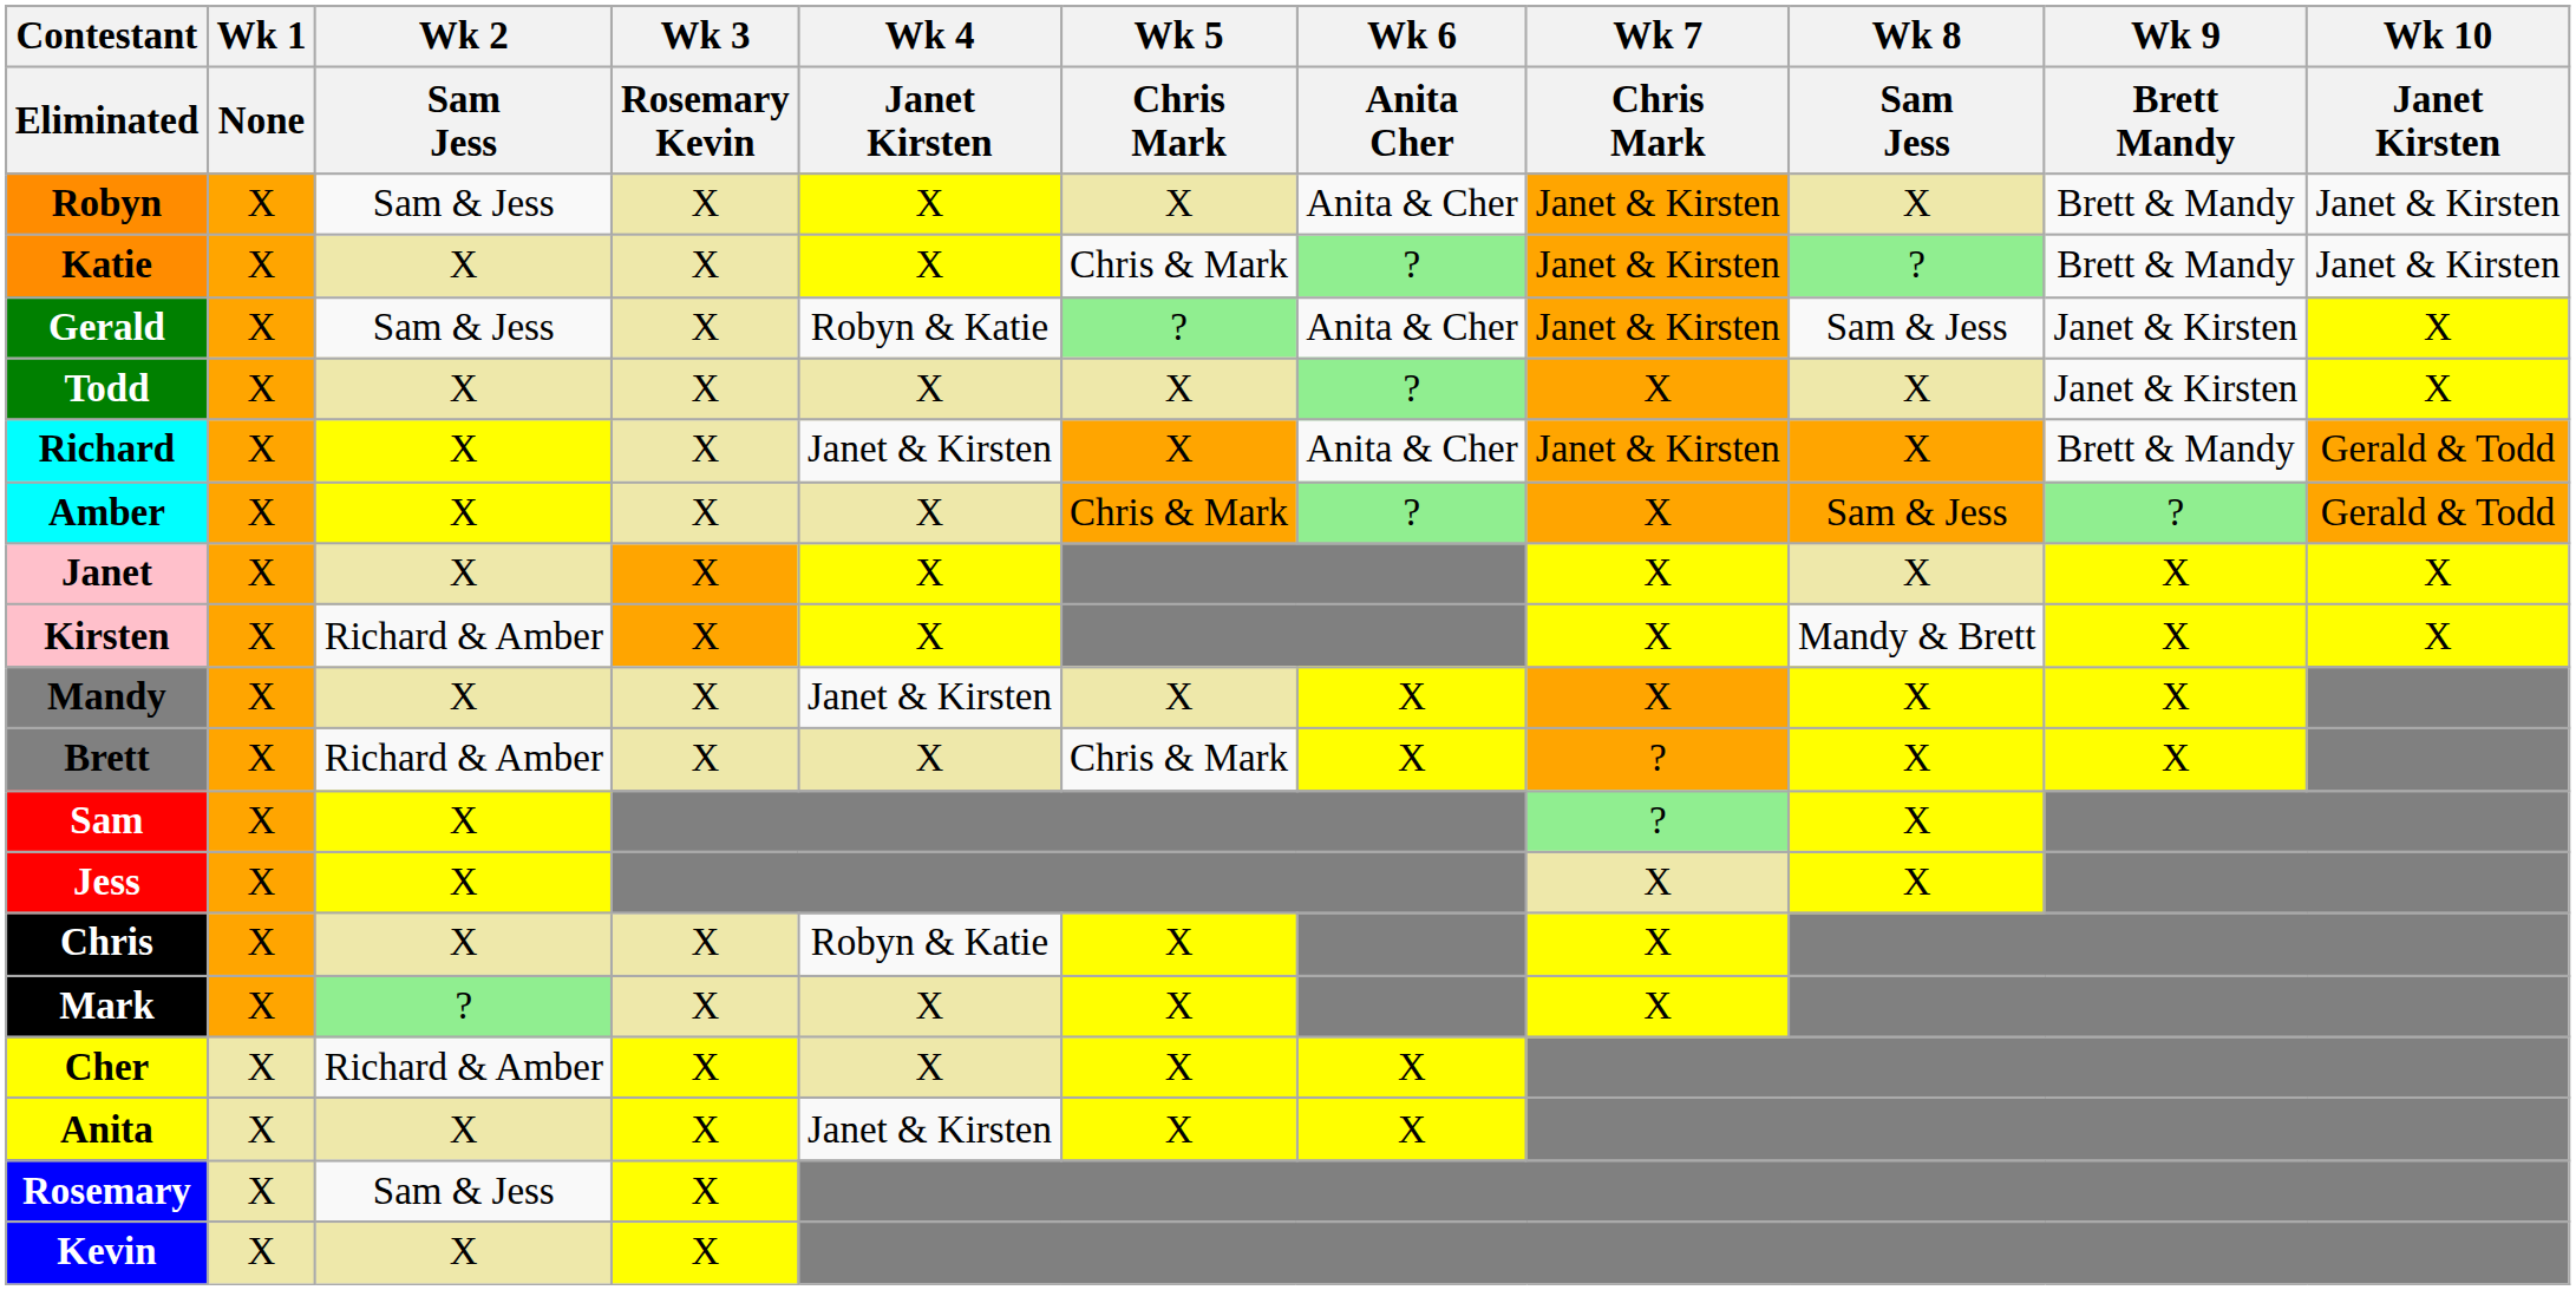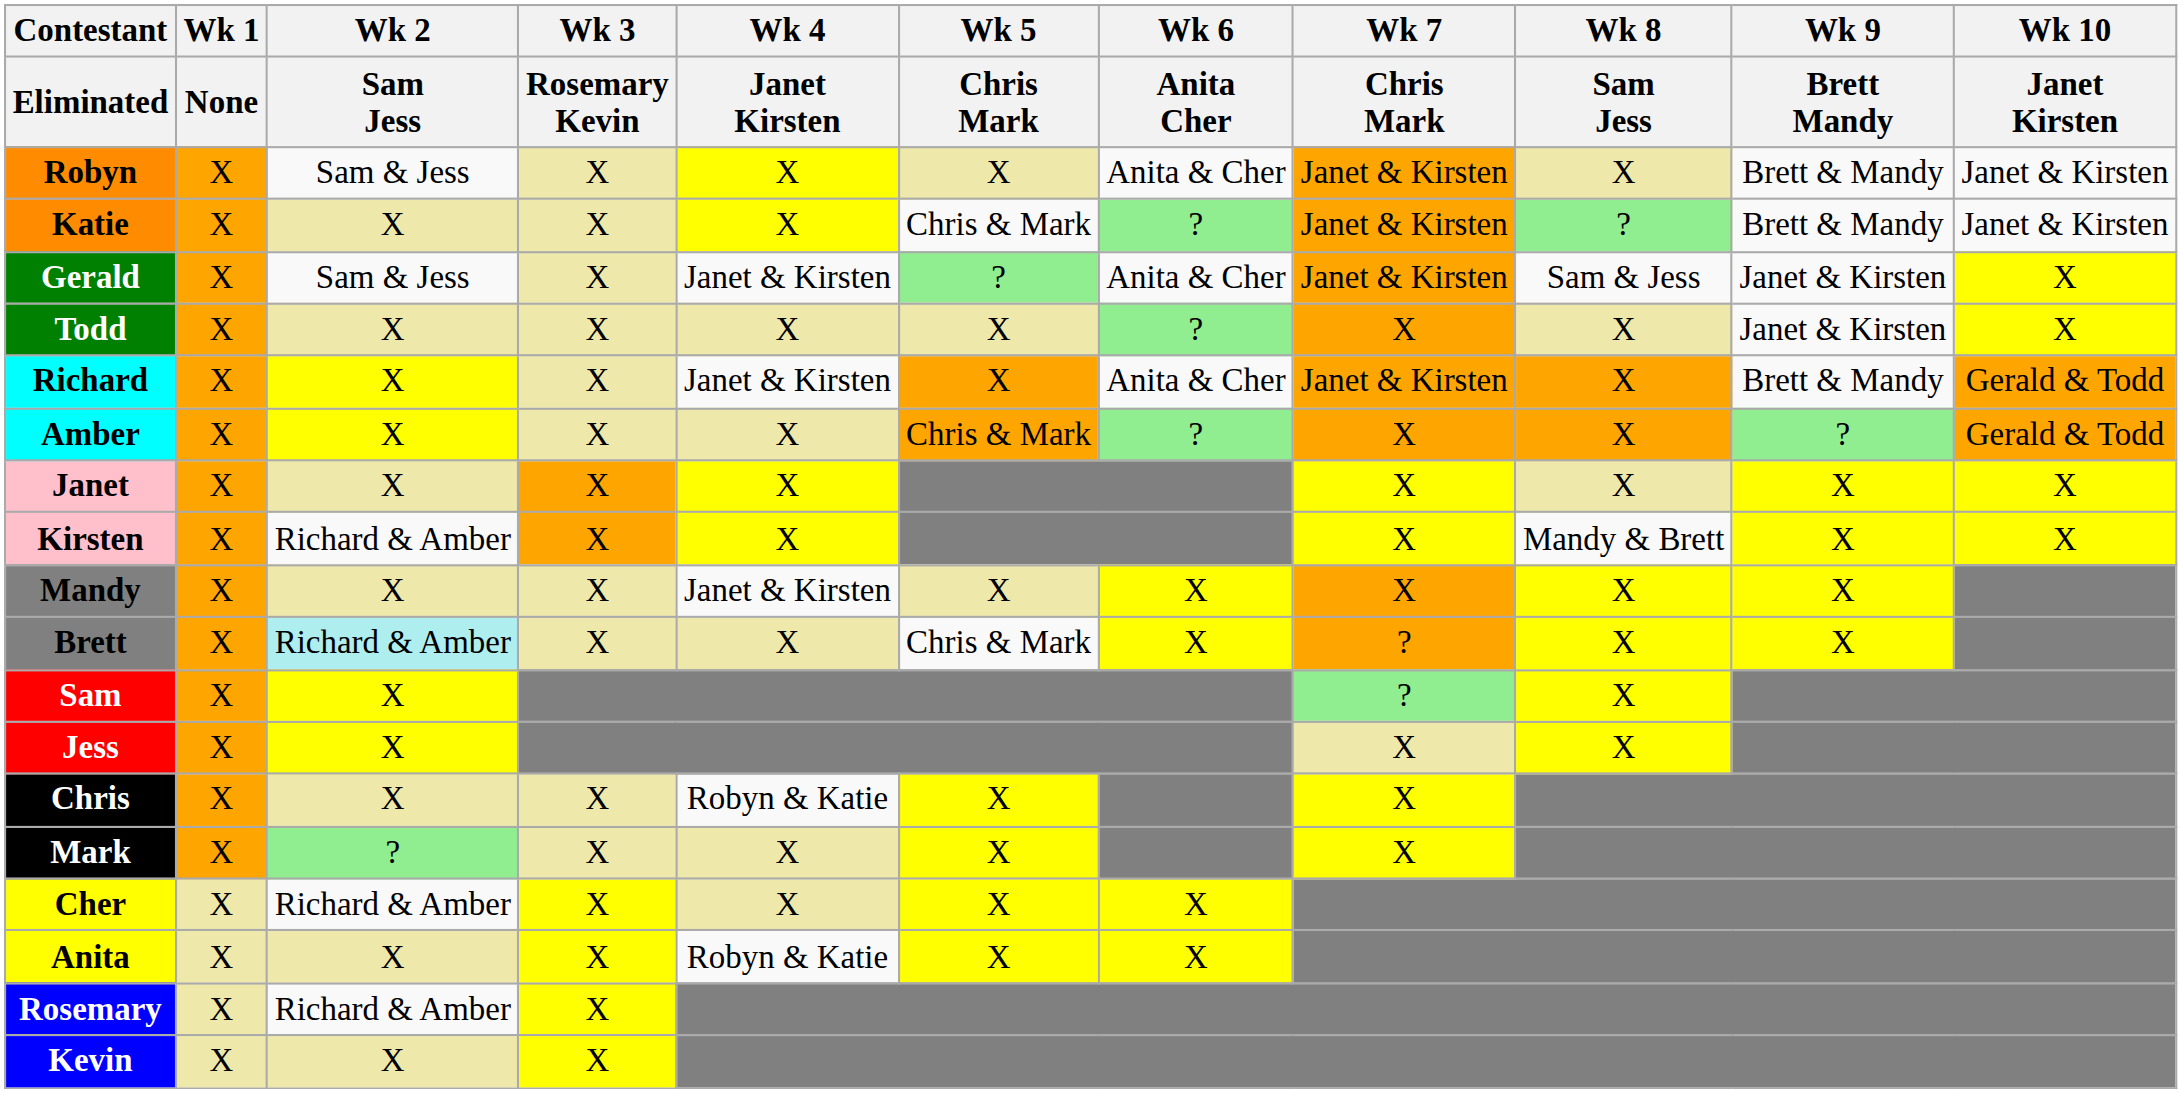Gerald | Wk 4 / Janet Kirsten: Robyn & Katie -> Janet & Kirsten
Amber | Wk 8 / Sam Jess: Sam & Jess -> X
Brett | Wk 2 / Sam Jess: no background -> paleturquoise background
Anita | Wk 4 / Janet Kirsten: Janet & Kirsten -> Robyn & Katie
Rosemary | Wk 2 / Sam Jess: Sam & Jess -> Richard & Amber
